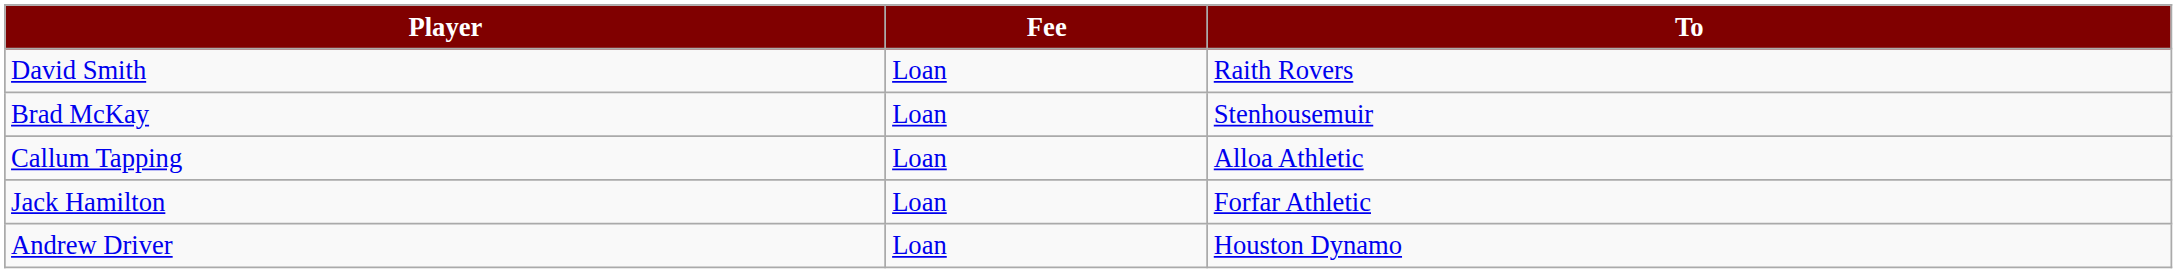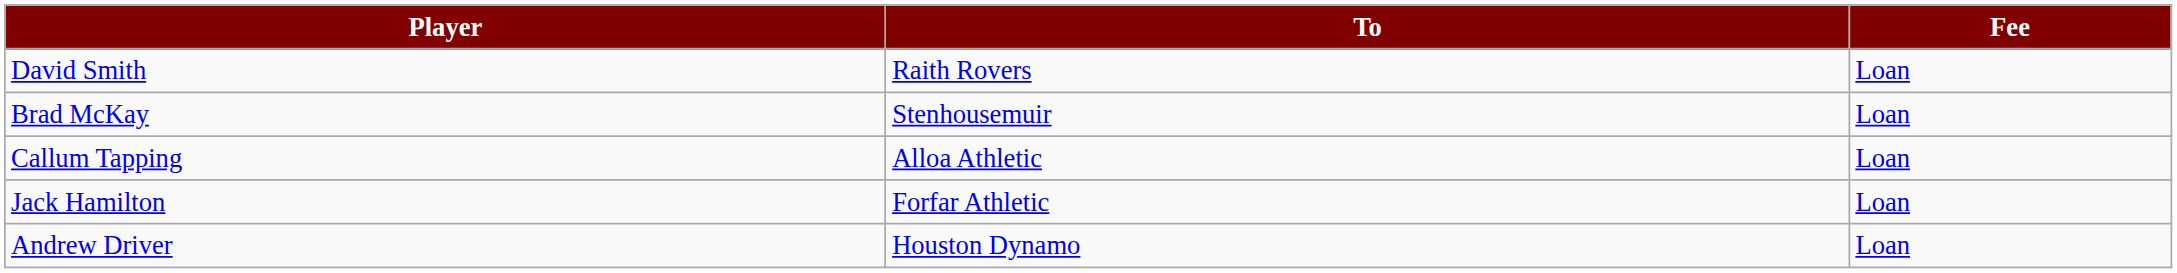columns swapped: To <-> Fee
